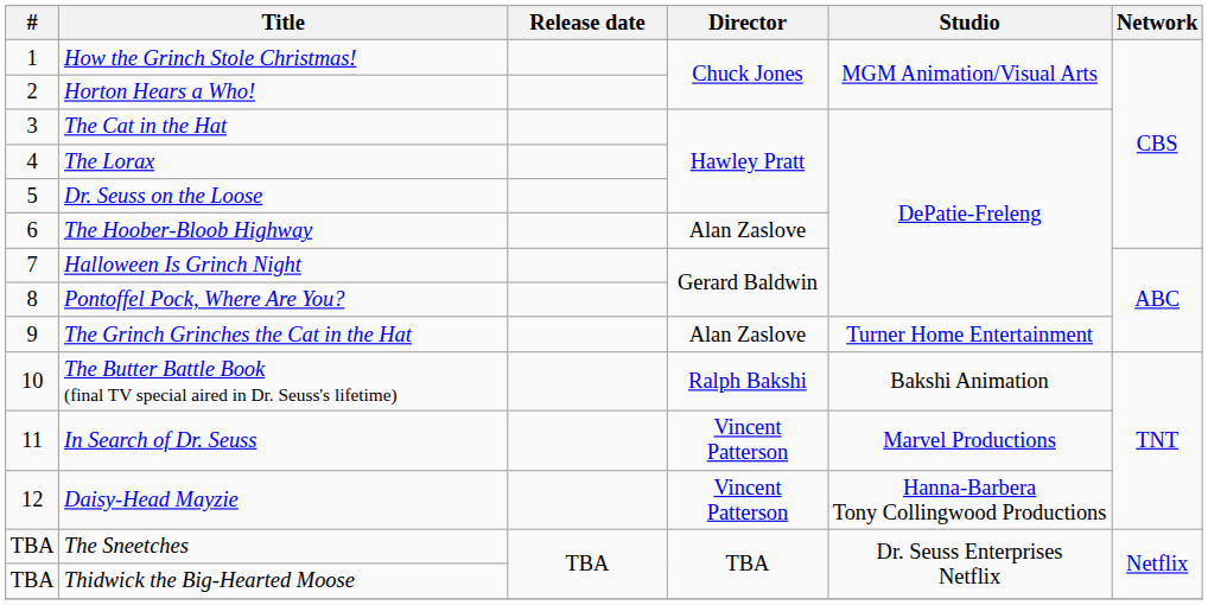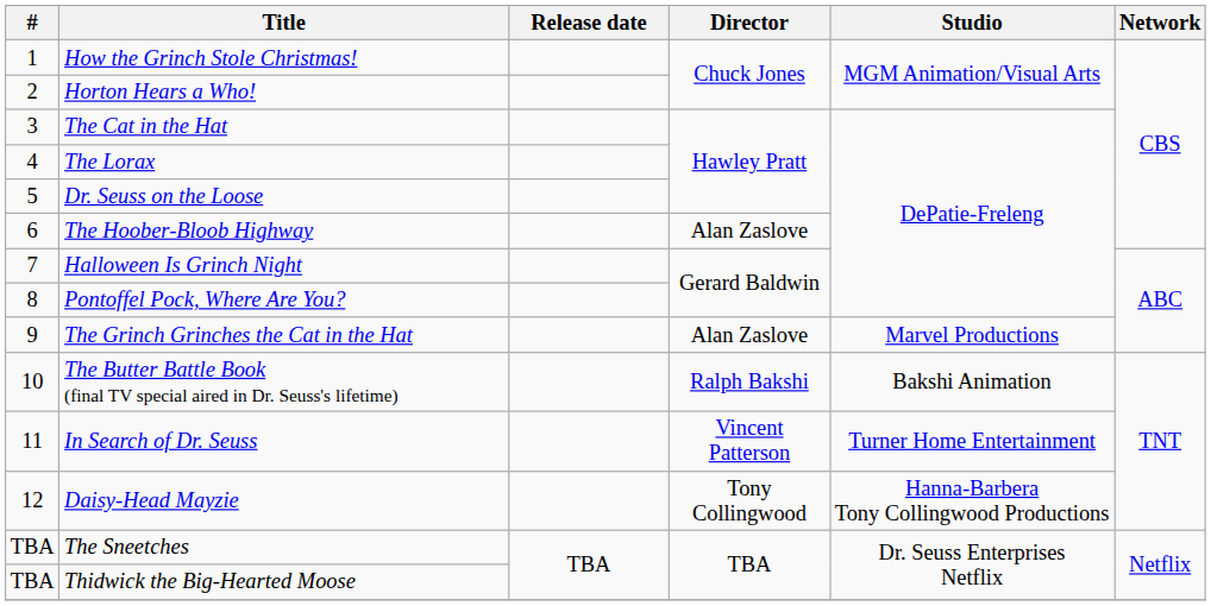The Grinch Grinches the Cat in the Hat | Studio: Turner Home Entertainment -> Marvel Productions
In Search of Dr. Seuss | Studio: Marvel Productions -> Turner Home Entertainment
Daisy-Head Mayzie | Director: Vincent Patterson -> Tony Collingwood
